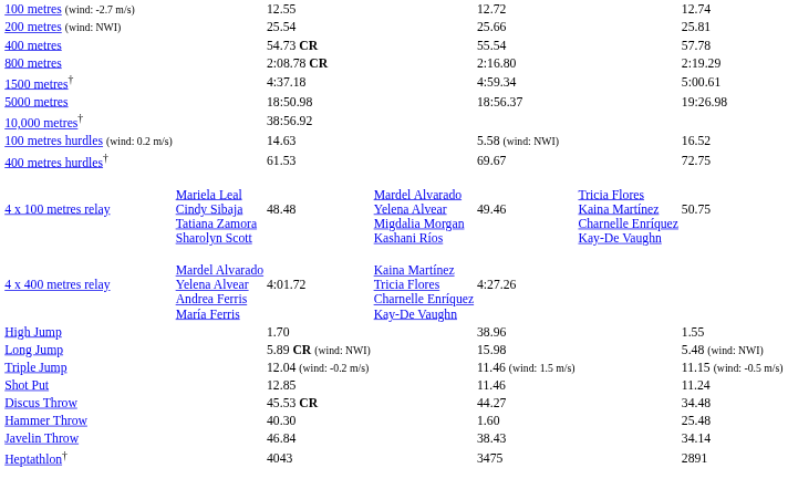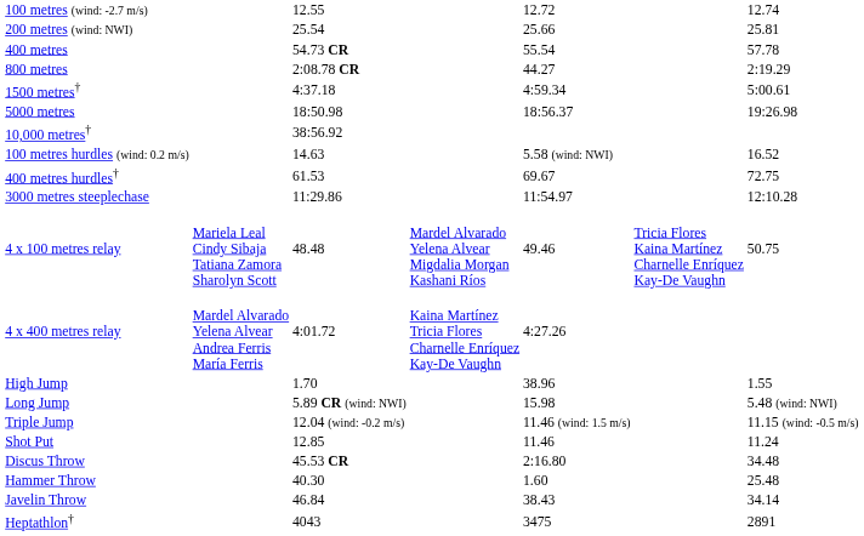800 metres | column 5: 2:16.80 -> 44.27
+ row: 3000 metres steeplechase | 11:29.86 | 11:54.97 | 12:10.28
Discus Throw | column 5: 44.27 -> 2:16.80
